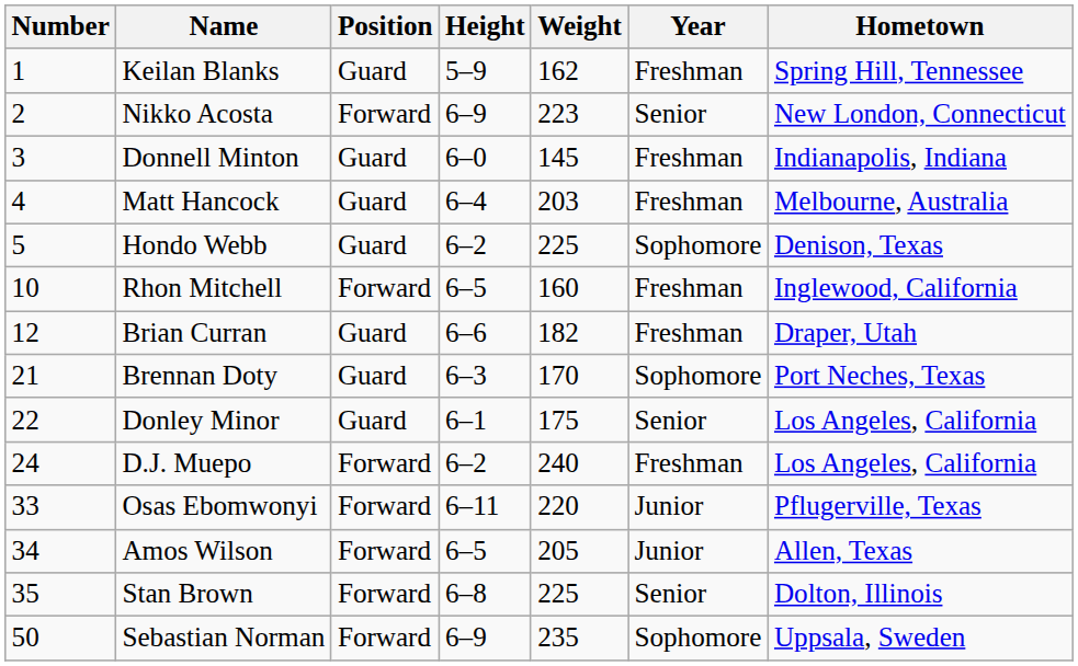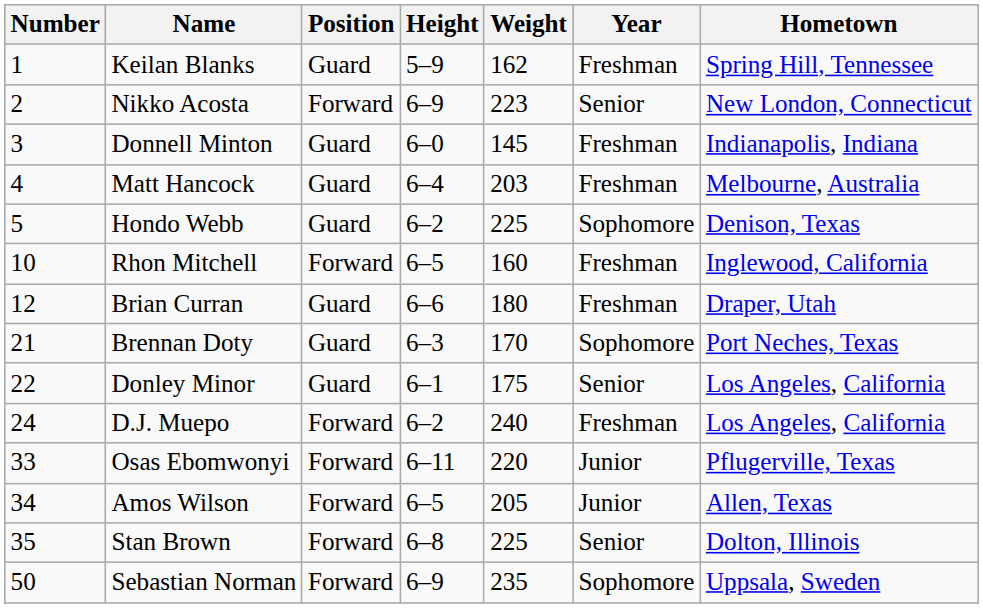Brian Curran | Weight: 182 -> 180
